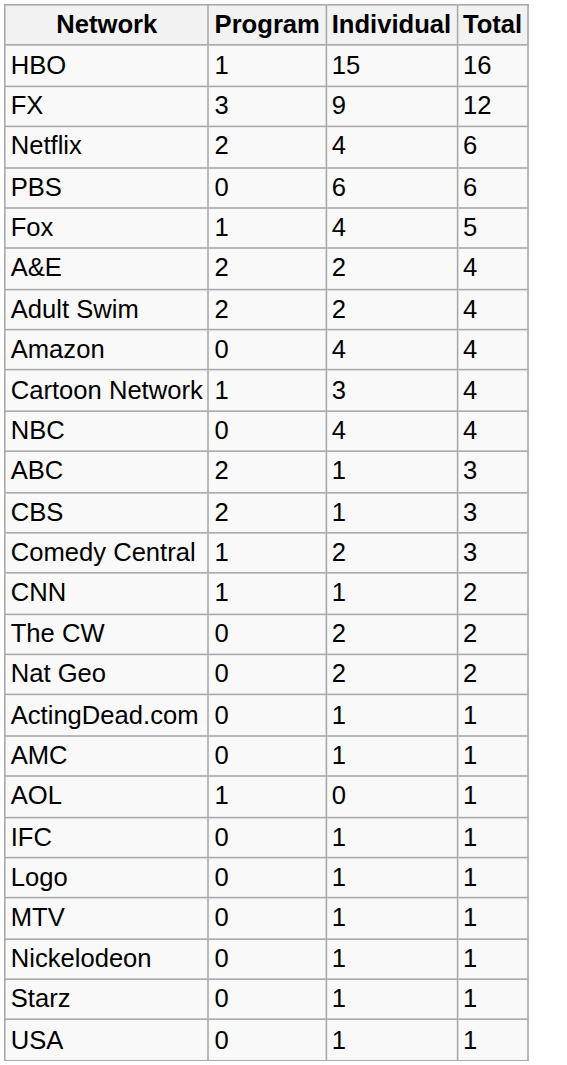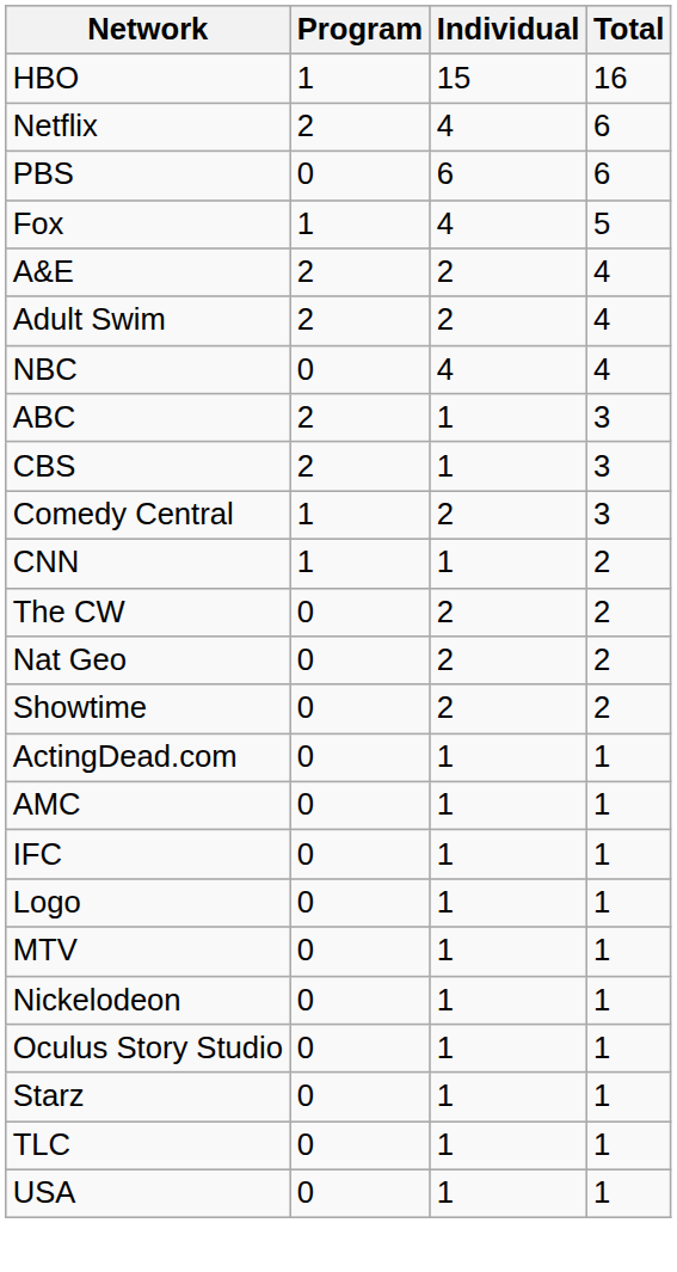- row: FX | 3 | 9 | 12
- row: Amazon | 0 | 4 | 4
- row: Cartoon Network | 1 | 3 | 4
+ row: Showtime | 0 | 2 | 2
- row: AOL | 1 | 0 | 1
+ row: Oculus Story Studio | 0 | 1 | 1
+ row: TLC | 0 | 1 | 1
